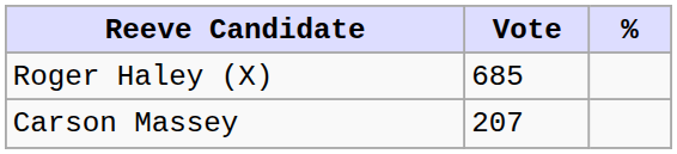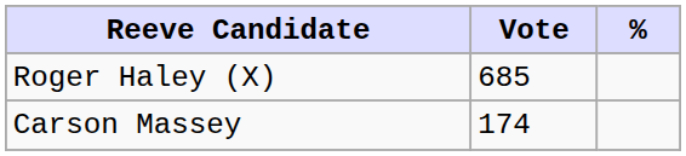Carson Massey | Vote: 207 -> 174
